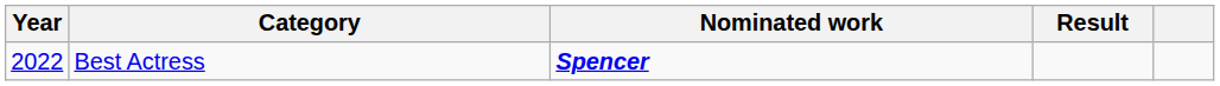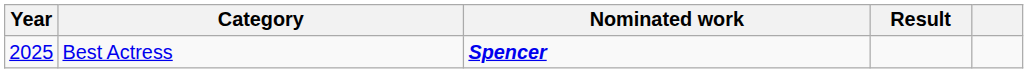Best Actress | Year: 2022 -> 2025
